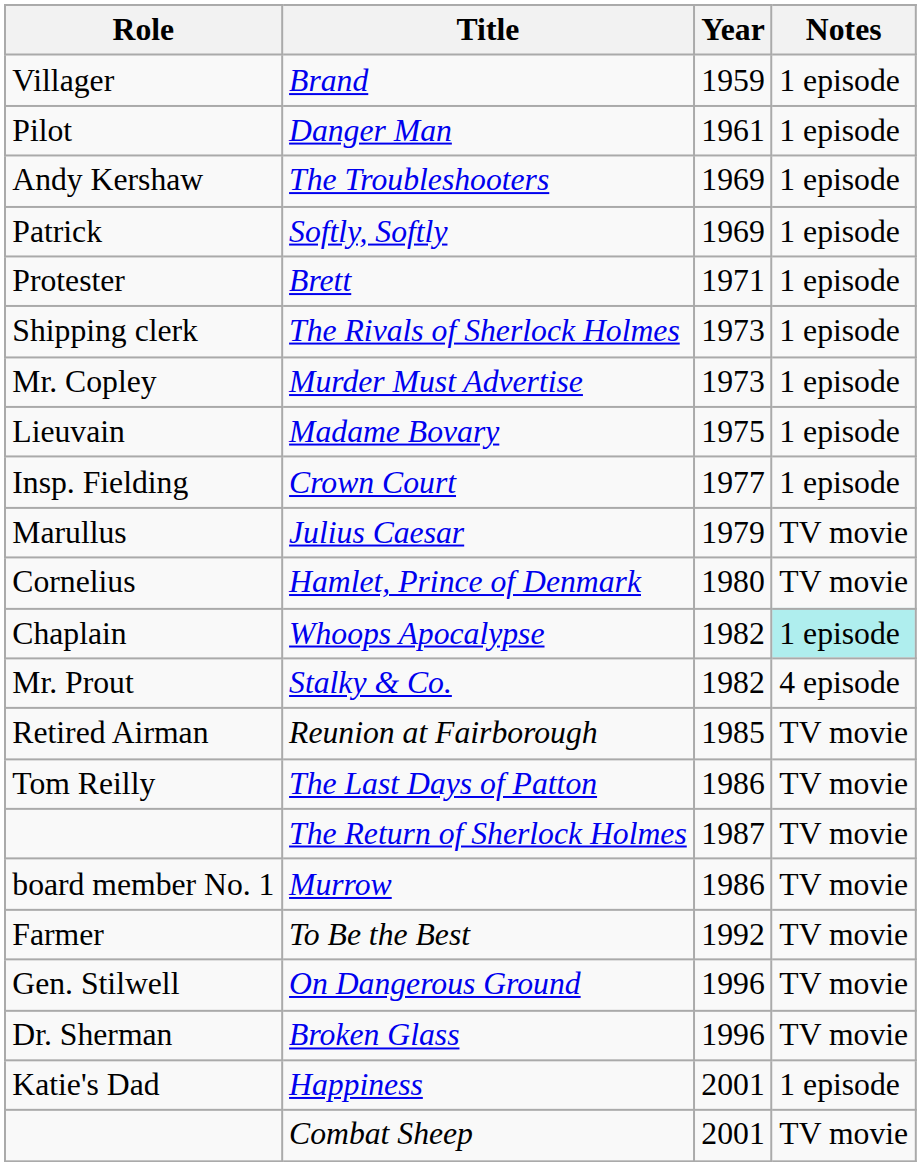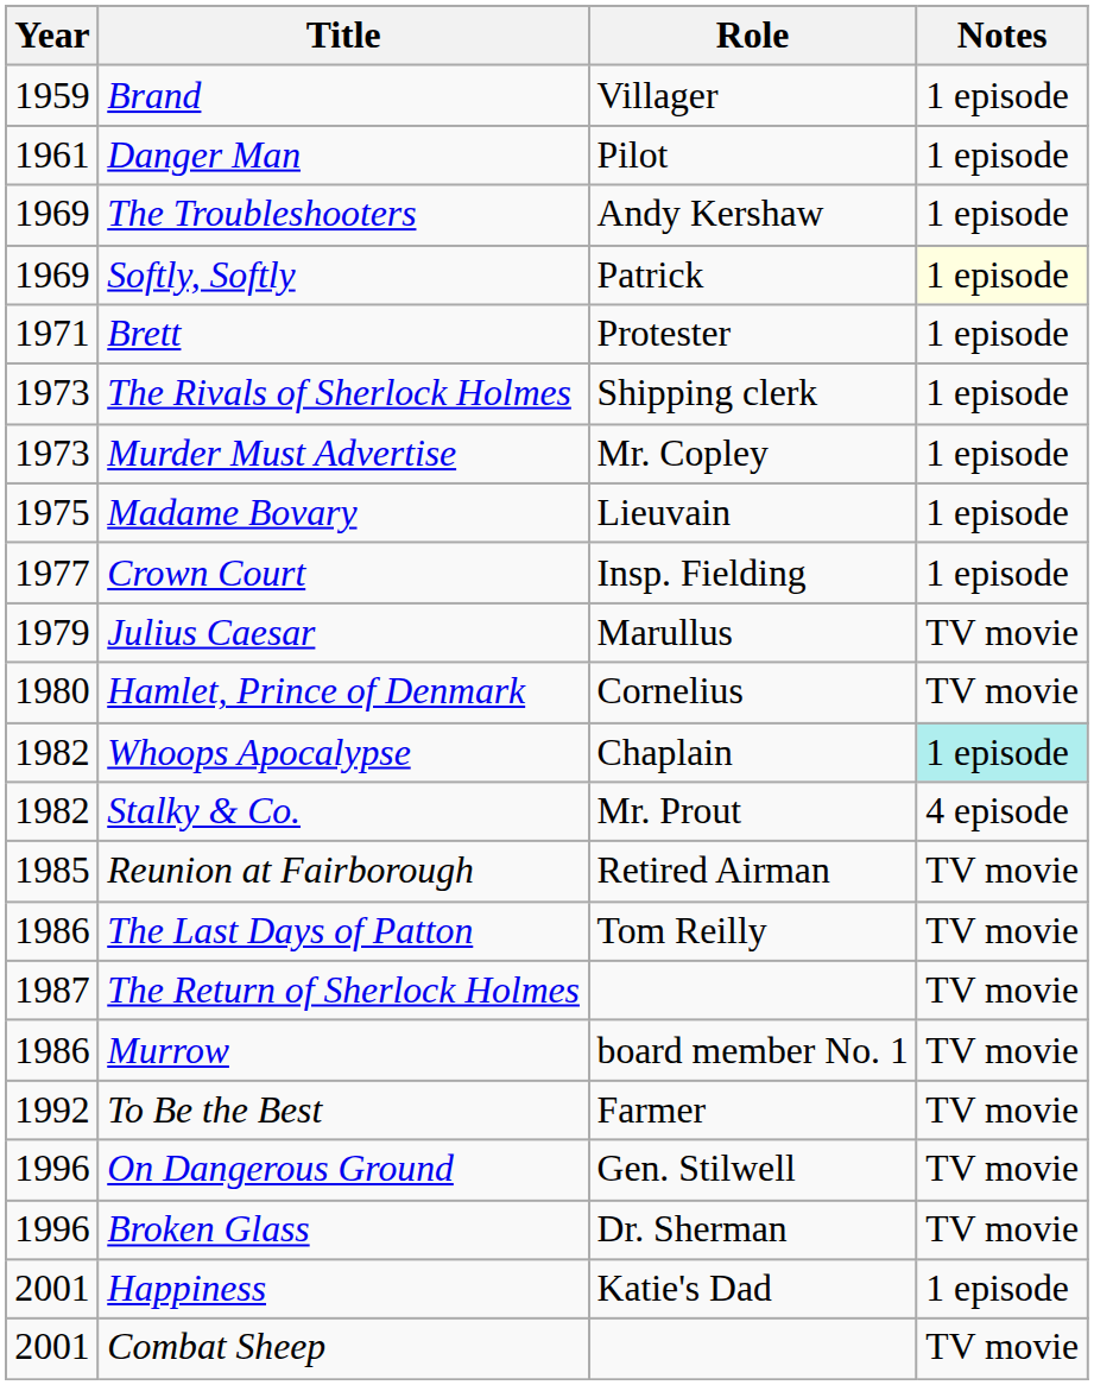columns swapped: Year <-> Role
Softly, Softly | Notes: no background -> lightyellow background
